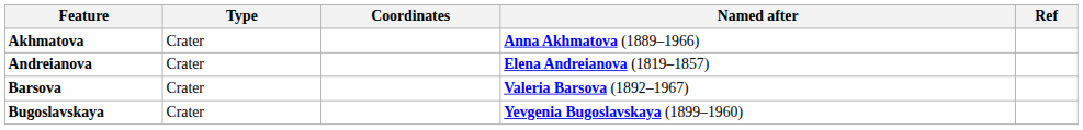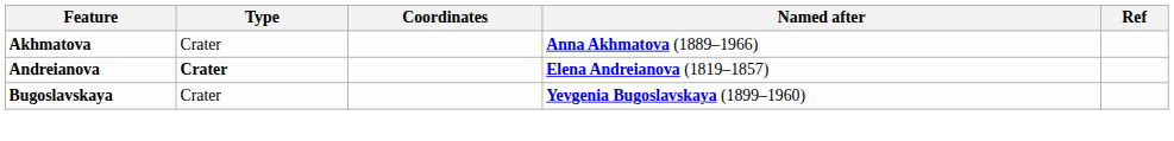Andreianova | Type: normal -> bold
- row: Barsova | Crater | Valeria Barsova (1892–1967)
